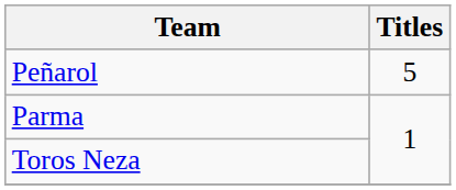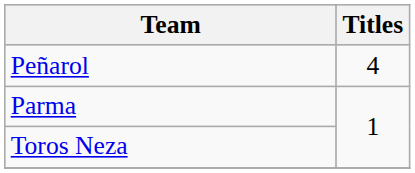Peñarol | Titles: 5 -> 4
